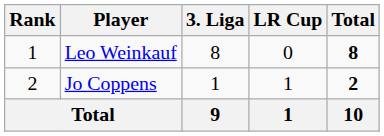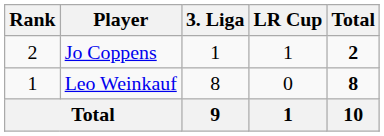rows swapped: Leo Weinkauf <-> Jo Coppens
